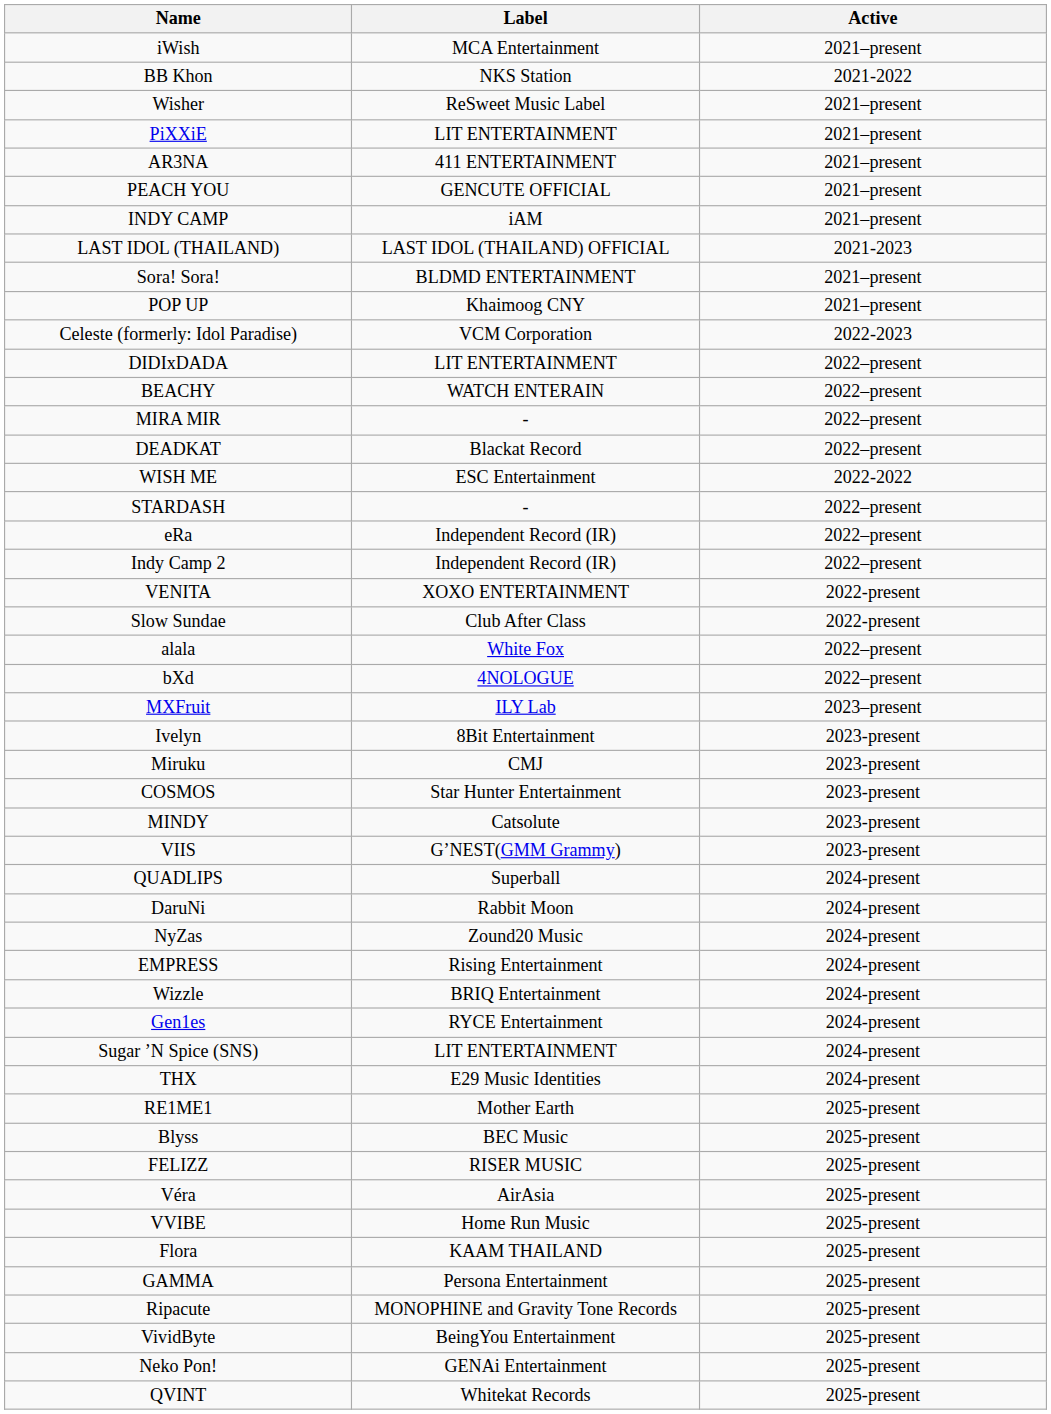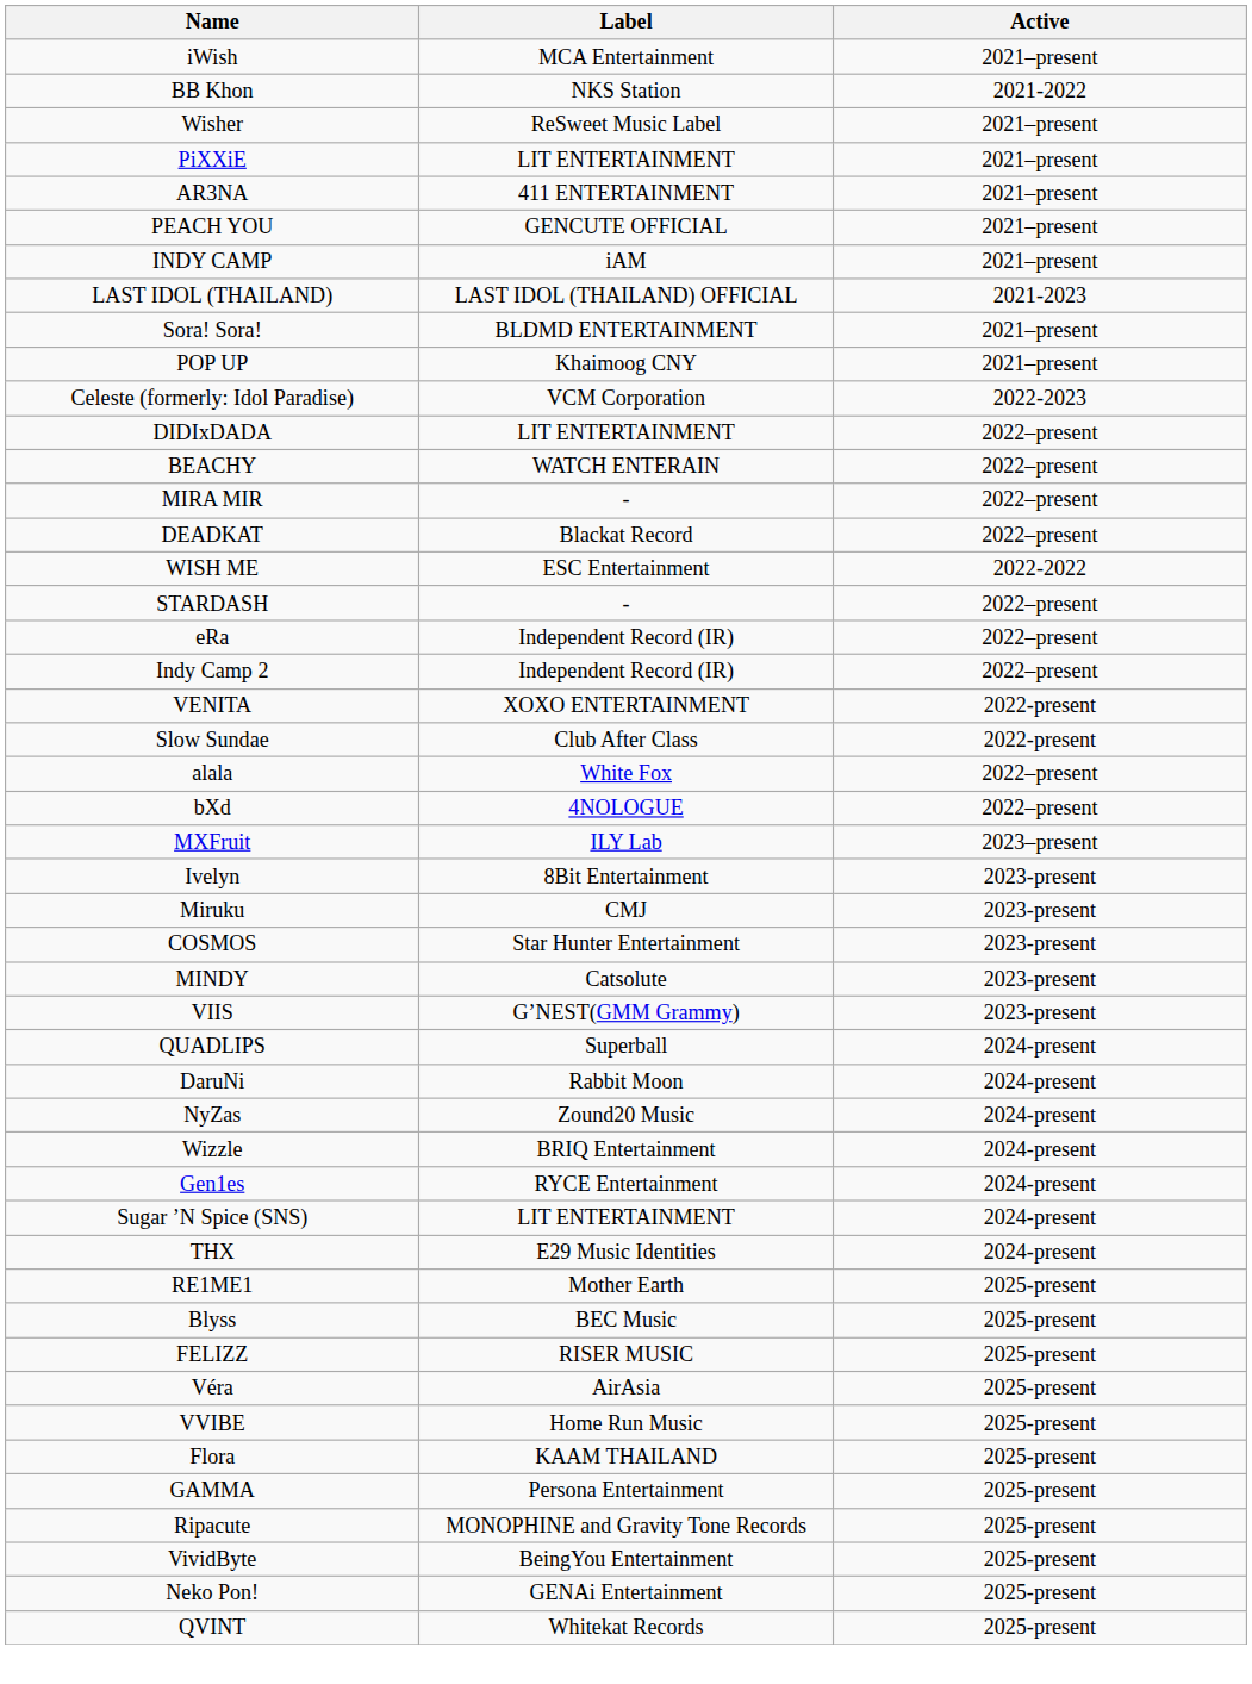- row: EMPRESS | Rising Entertainment | 2024-present
